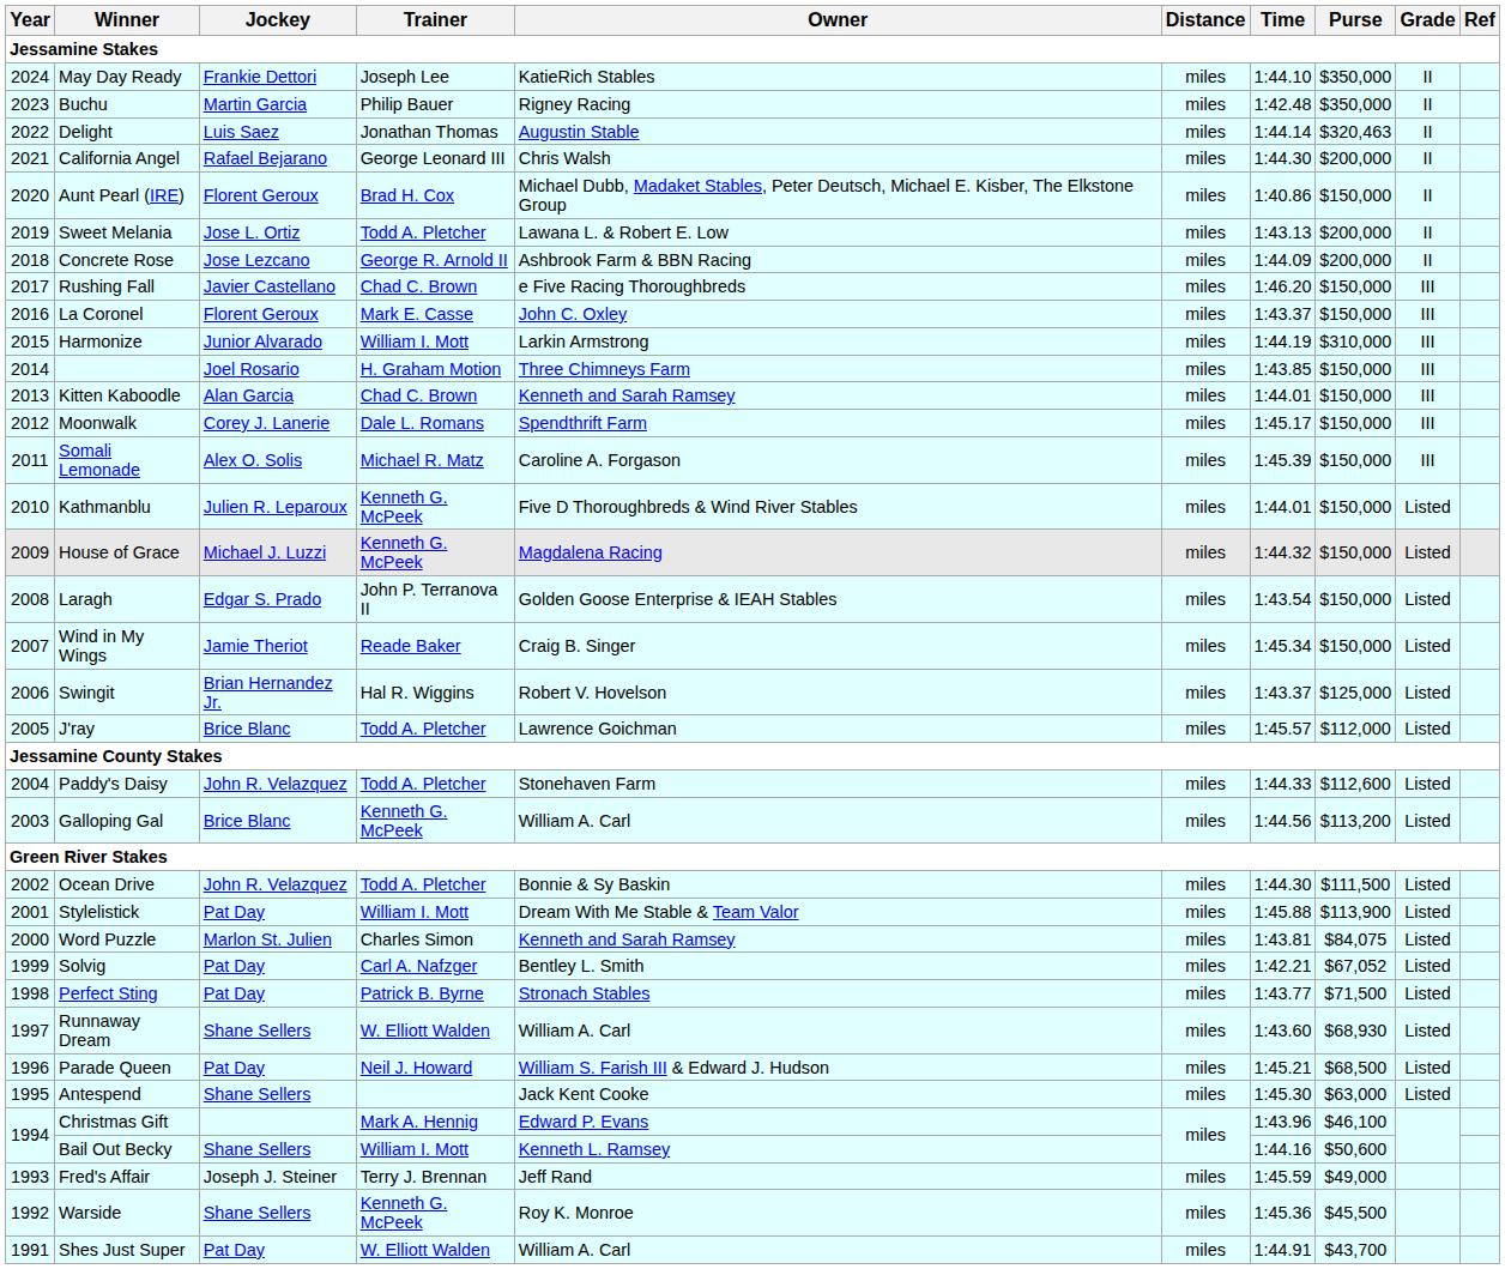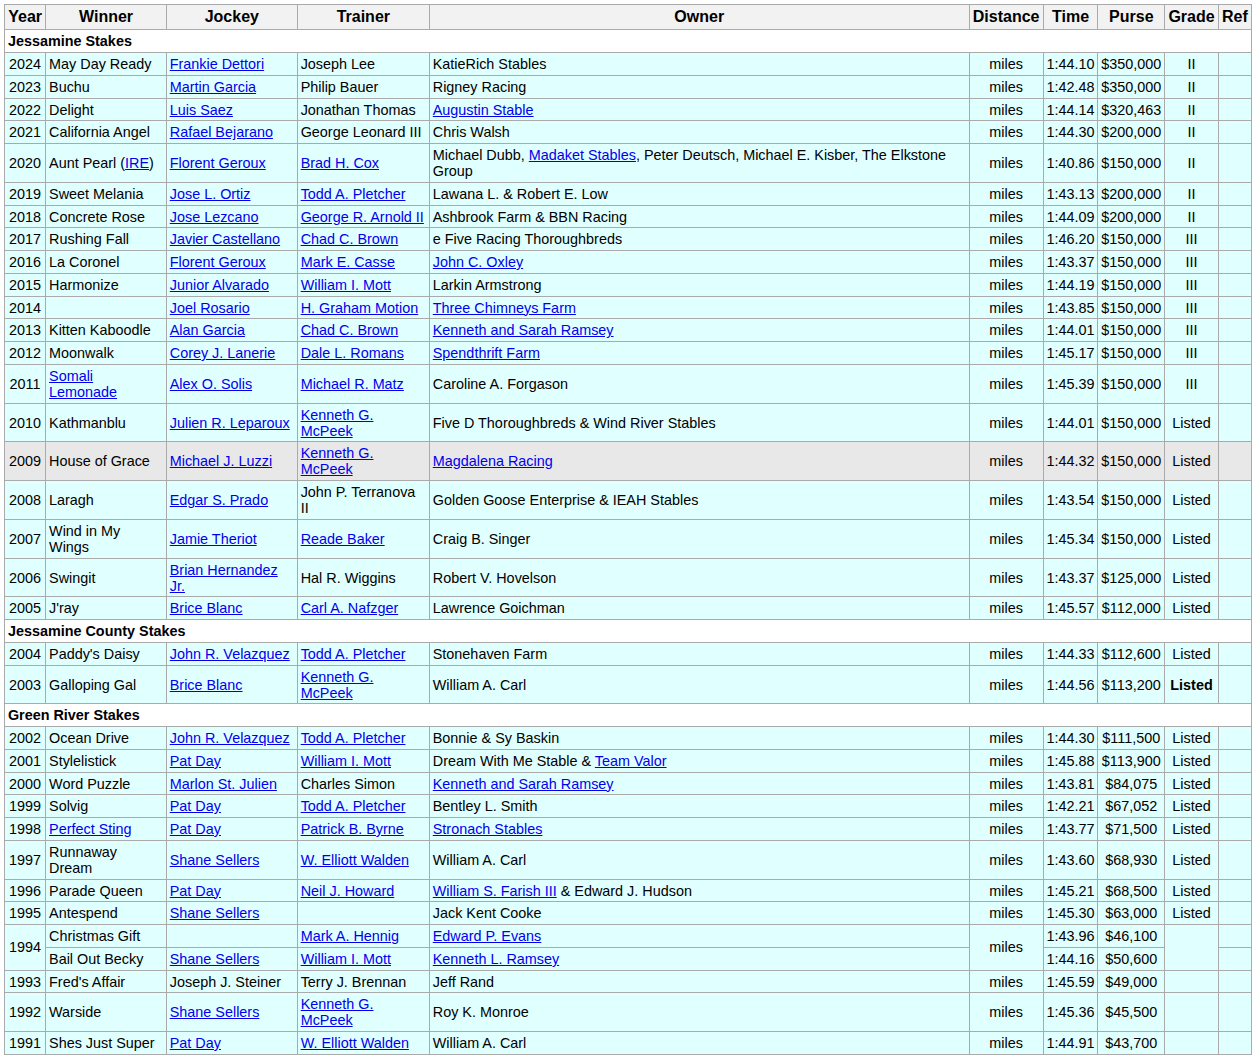Harmonize | Purse: $310,000 -> $150,000
J'ray | Trainer: Todd A. Pletcher -> Carl A. Nafzger
Galloping Gal | Grade: normal -> bold
Solvig | Trainer: Carl A. Nafzger -> Todd A. Pletcher
